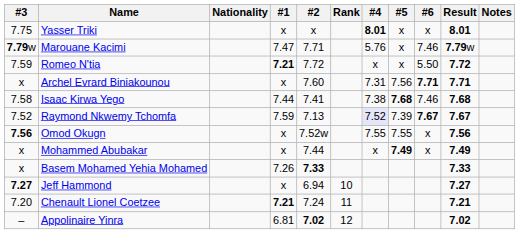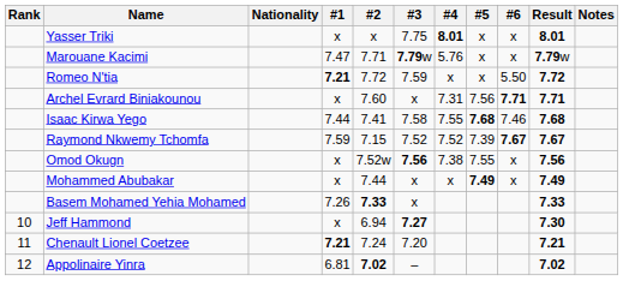columns swapped: Rank <-> #3
Marouane Kacimi | #6: 7.46 -> x
Isaac Kirwa Yego | #4: 7.38 -> 7.55
Raymond Nkwemy Tchomfa | #2: 7.13 -> 7.15
Raymond Nkwemy Tchomfa | #4: lavender background -> no background
Omod Okugn | #4: 7.55 -> 7.38
Jeff Hammond | Result: 7.27 -> 7.30
